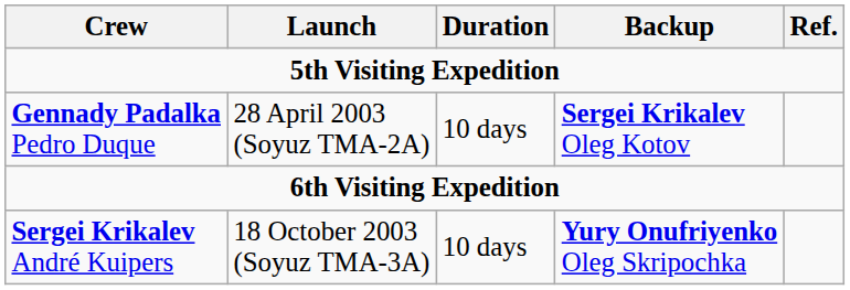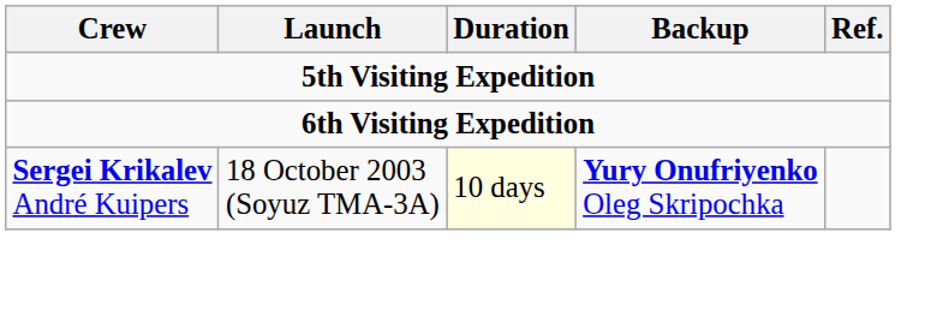- row: Gennady Padalka Pedro Duque | 28 April 2003 (Soyuz TMA-2A) | 10 days | Sergei Krikalev Oleg Kotov
Sergei Krikalev André Kuipers | Duration: no background -> lightyellow background
